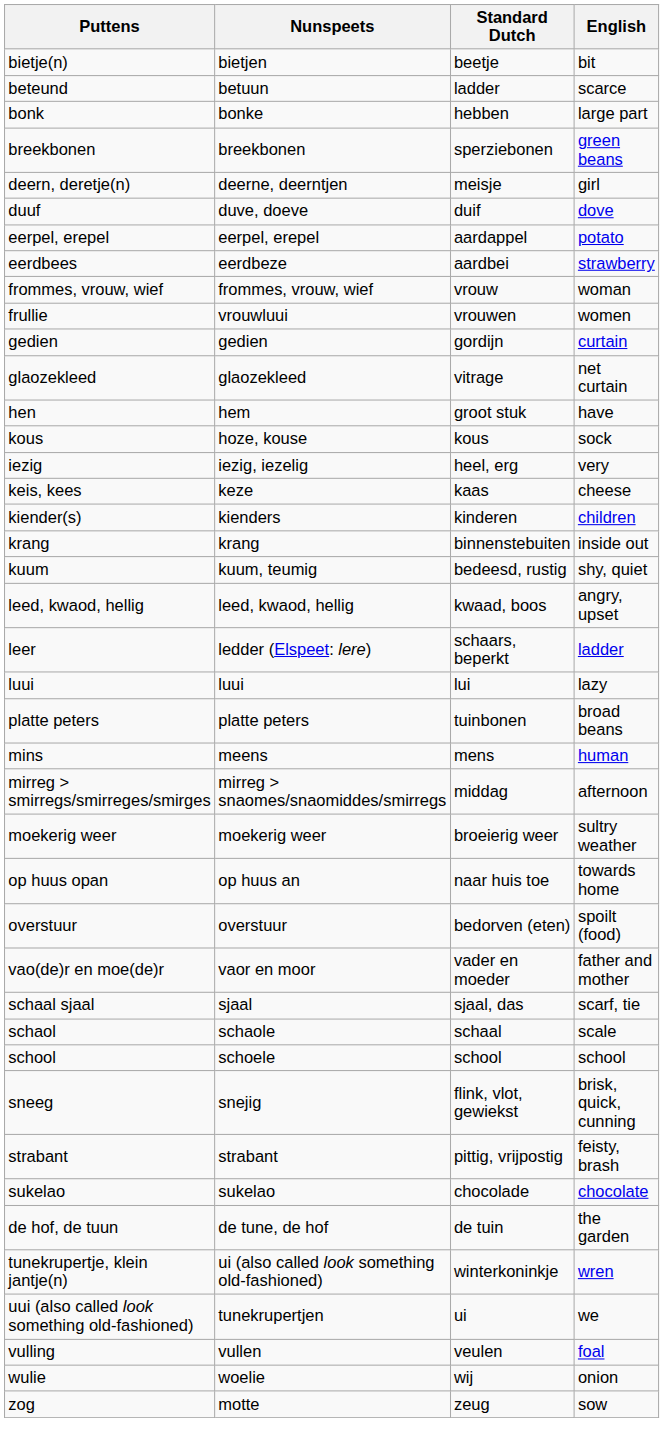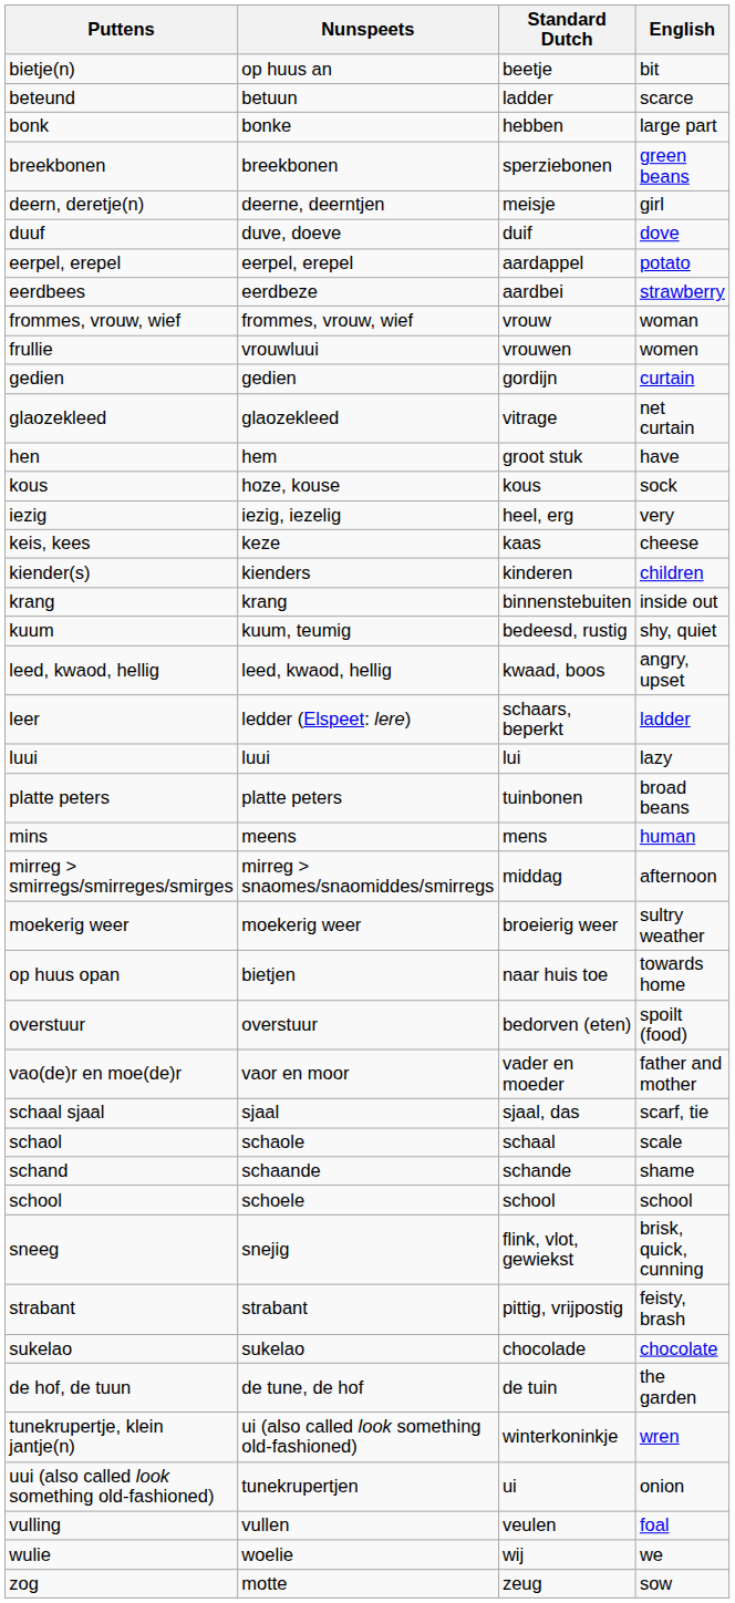bietje(n) | Nunspeets: bietjen -> op huus an
op huus opan | Nunspeets: op huus an -> bietjen
+ row: schand | schaande | schande | shame
uui (also called look something old-fashioned) | English: we -> onion
wulie | English: onion -> we
